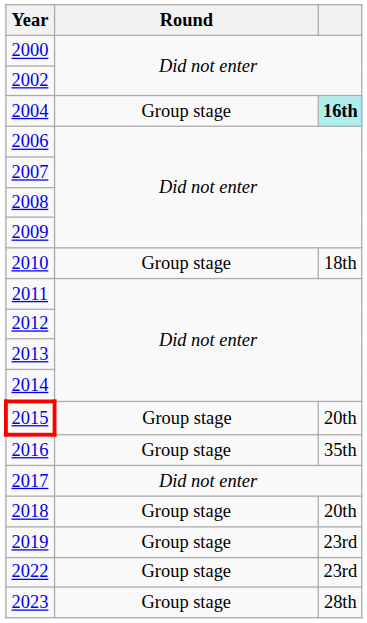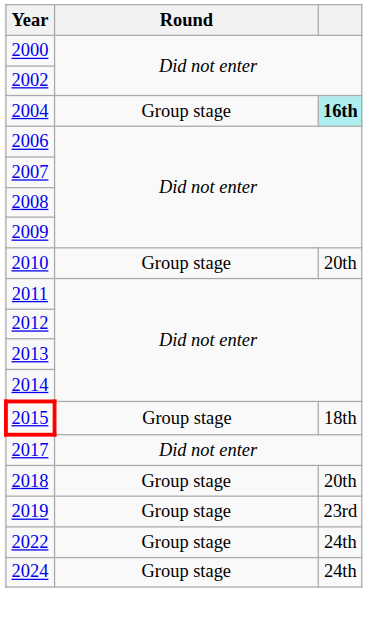2010 | column 3: 18th -> 20th
2015 | column 3: 20th -> 18th
- row: 2016 | Group stage | 35th
2022 | column 3: 23rd -> 24th
- row: 2023 | Group stage | 28th
+ row: 2024 | Group stage | 24th
